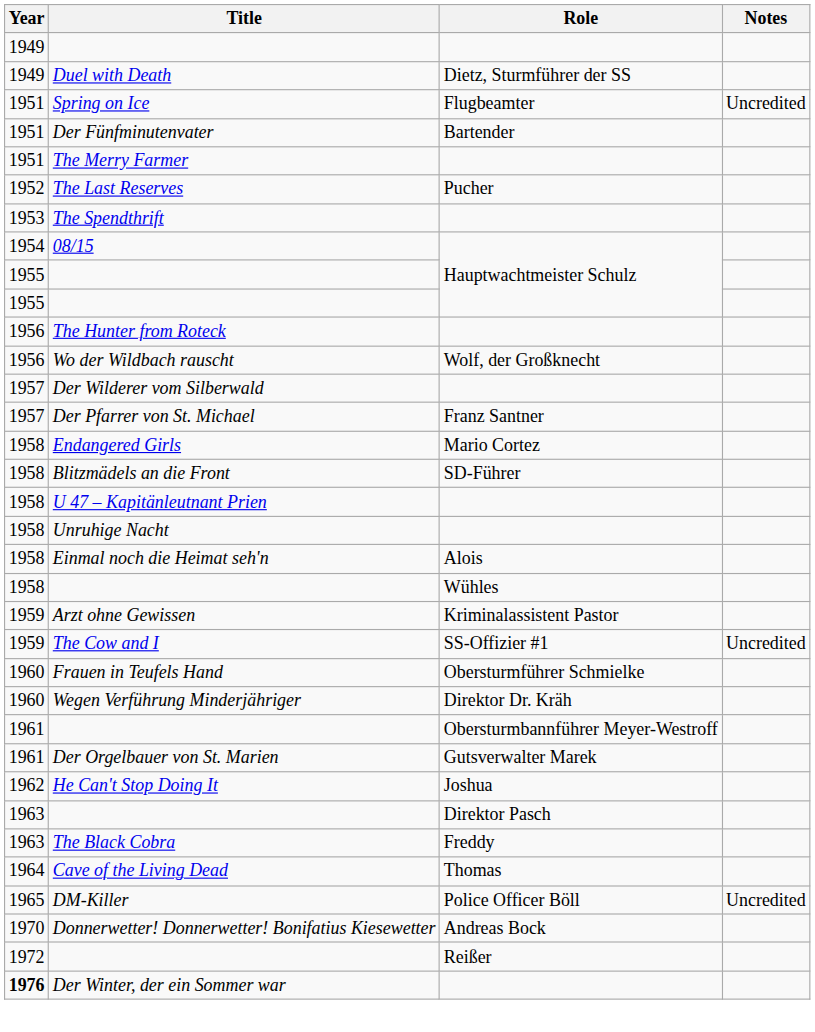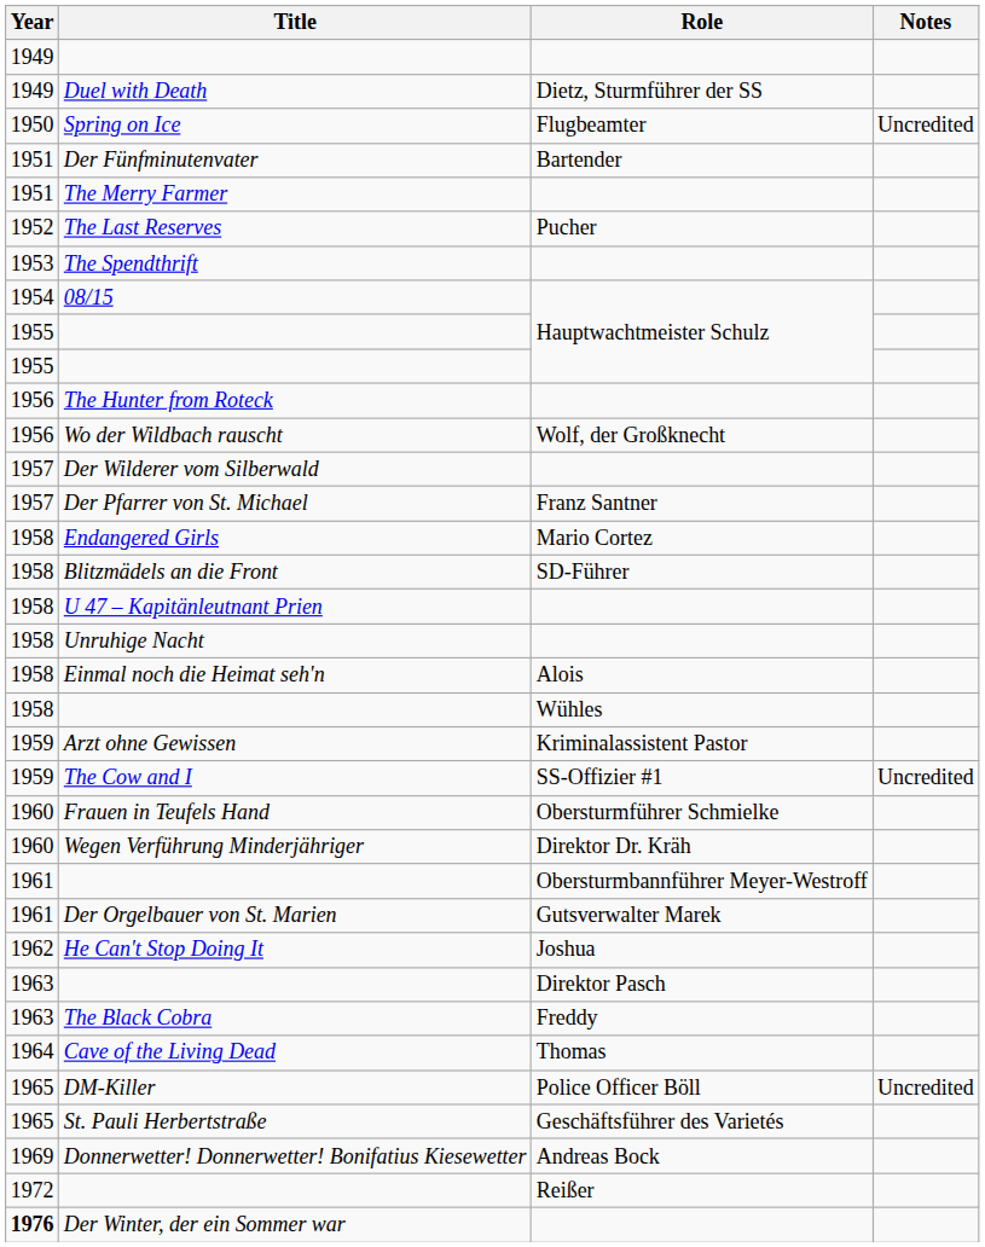Spring on Ice | Year: 1951 -> 1950
+ row: 1965 | St. Pauli Herbertstraße | Geschäftsführer des Varietés
Donnerwetter! Donnerwetter! Bonifatius Kiesewetter | Year: 1970 -> 1969
